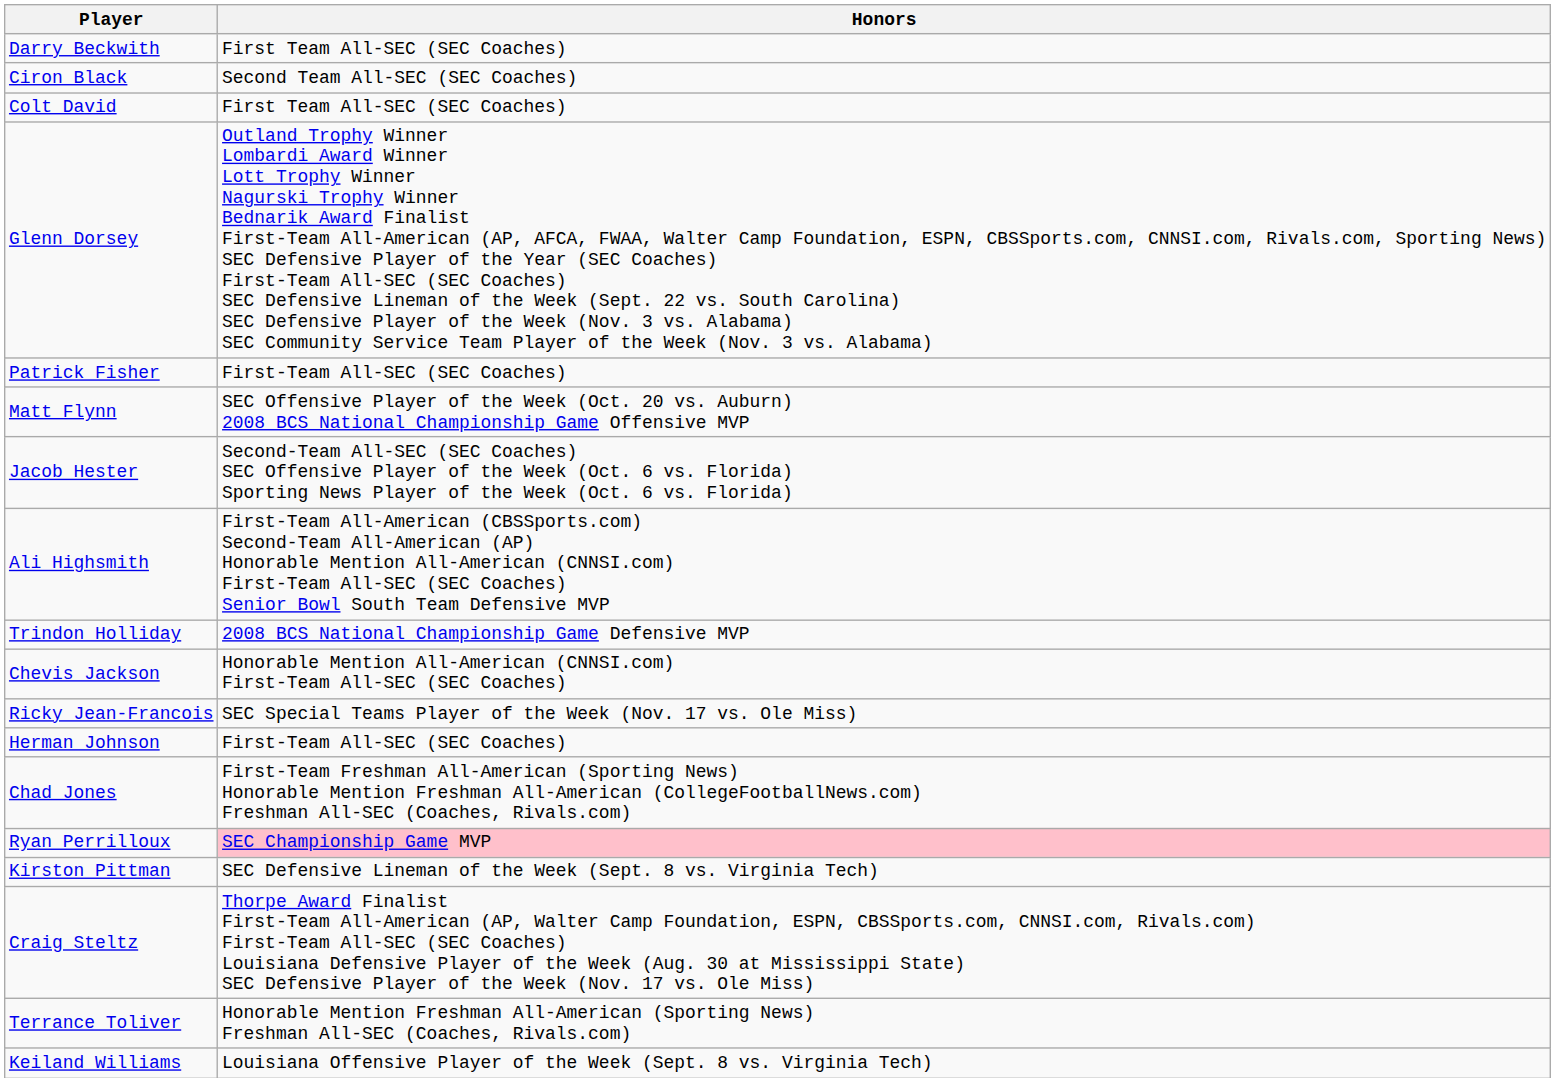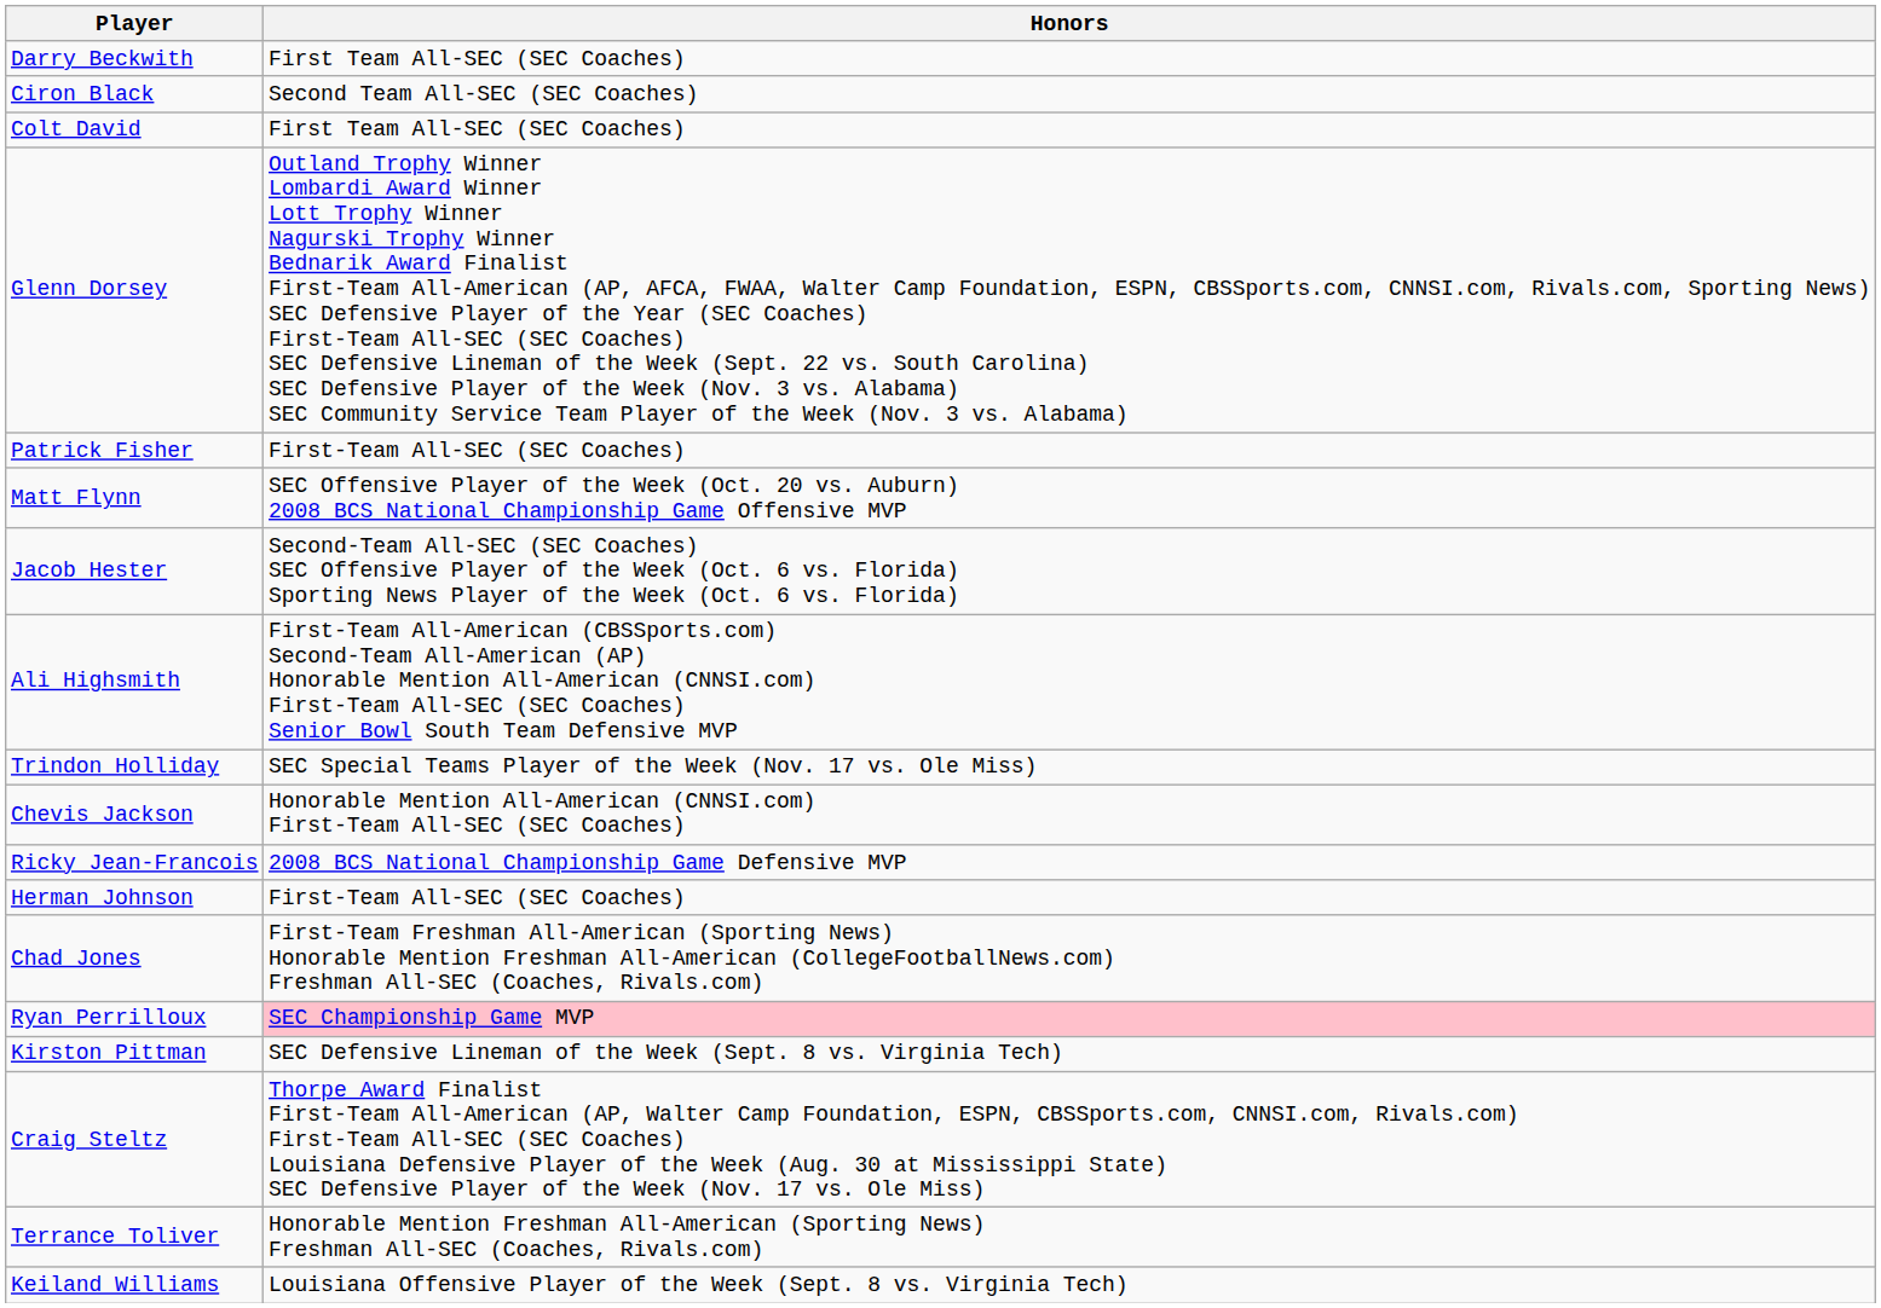Trindon Holliday | Honors: 2008 BCS National Championship Game Defensive MVP -> SEC Special Teams Player of the Week (Nov. 17 vs. Ole Miss)
Ricky Jean-Francois | Honors: SEC Special Teams Player of the Week (Nov. 17 vs. Ole Miss) -> 2008 BCS National Championship Game Defensive MVP
